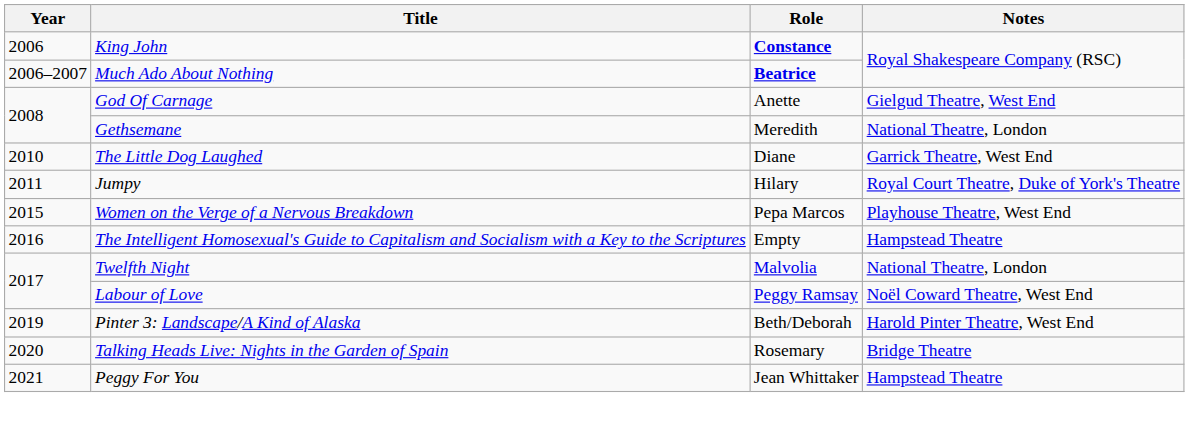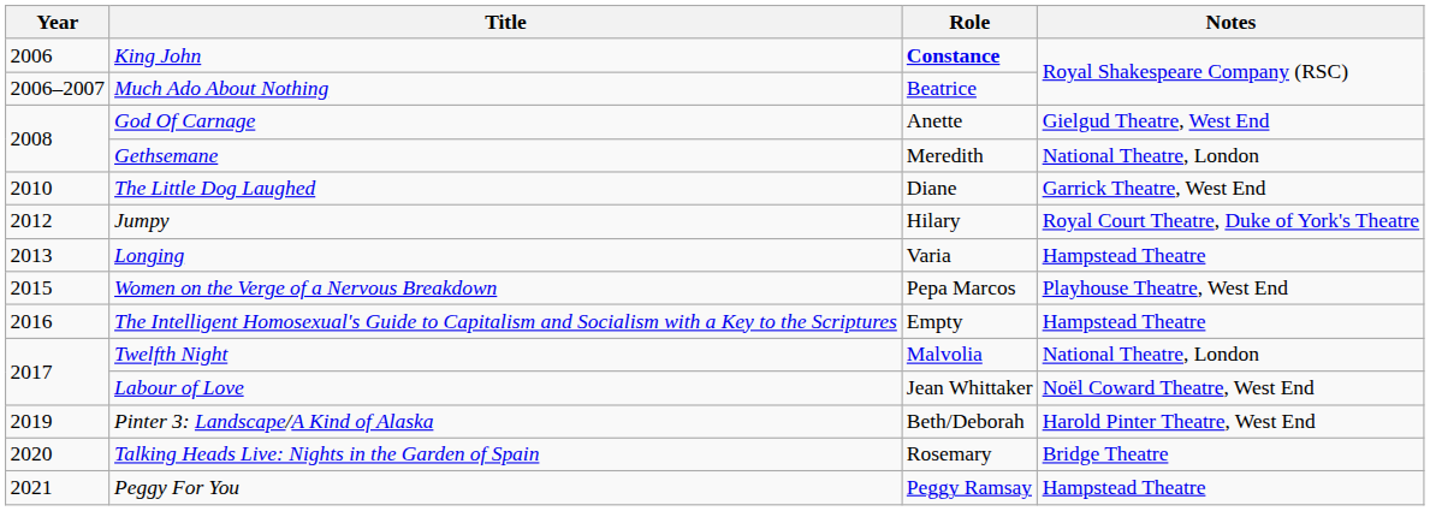Much Ado About Nothing | Role: bold -> normal
Jumpy | Year: 2011 -> 2012
+ row: 2013 | Longing | Varia | Hampstead Theatre
Labour of Love | Role: Peggy Ramsay -> Jean Whittaker
Peggy For You | Role: Jean Whittaker -> Peggy Ramsay
